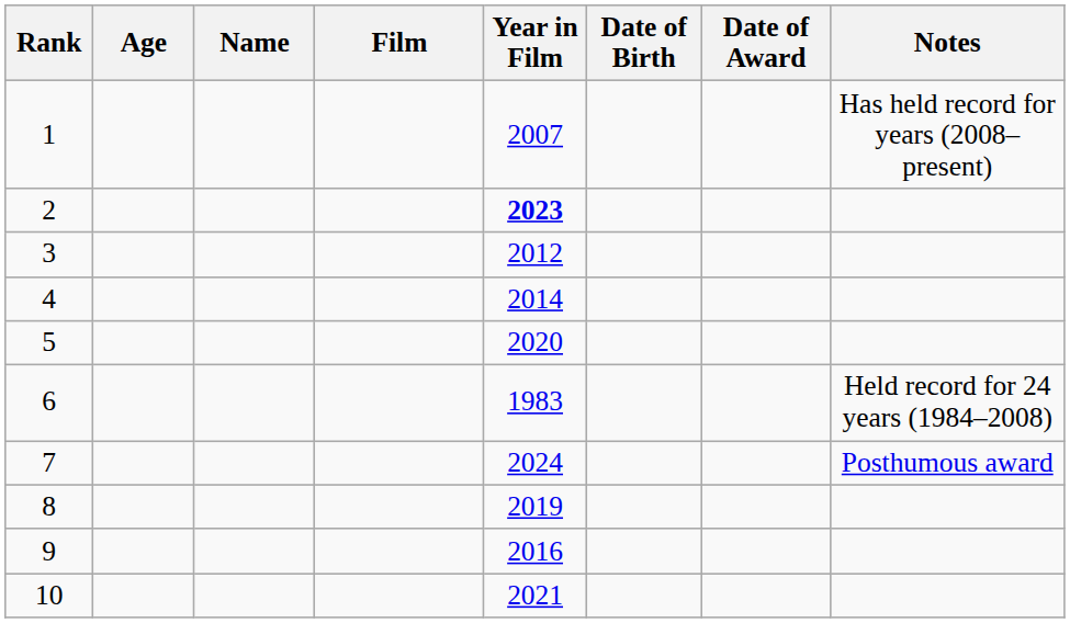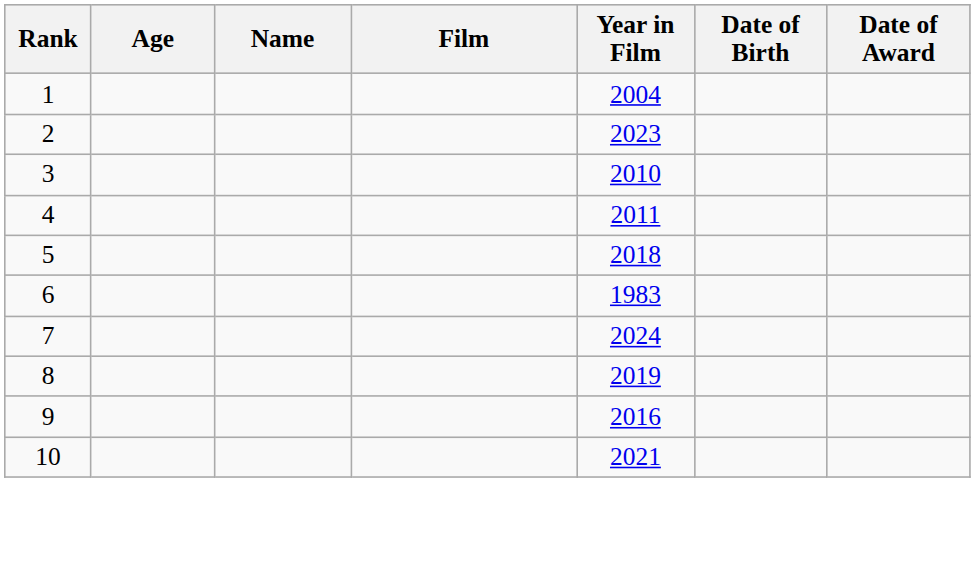- column: Notes | Has held record for years (2008–present) | Held record for 24 years (1984–2008) | Posthumous award
1 | Year in Film: 2007 -> 2004
2 | Year in Film: bold -> normal
3 | Year in Film: 2012 -> 2010
4 | Year in Film: 2014 -> 2011
5 | Year in Film: 2020 -> 2018
